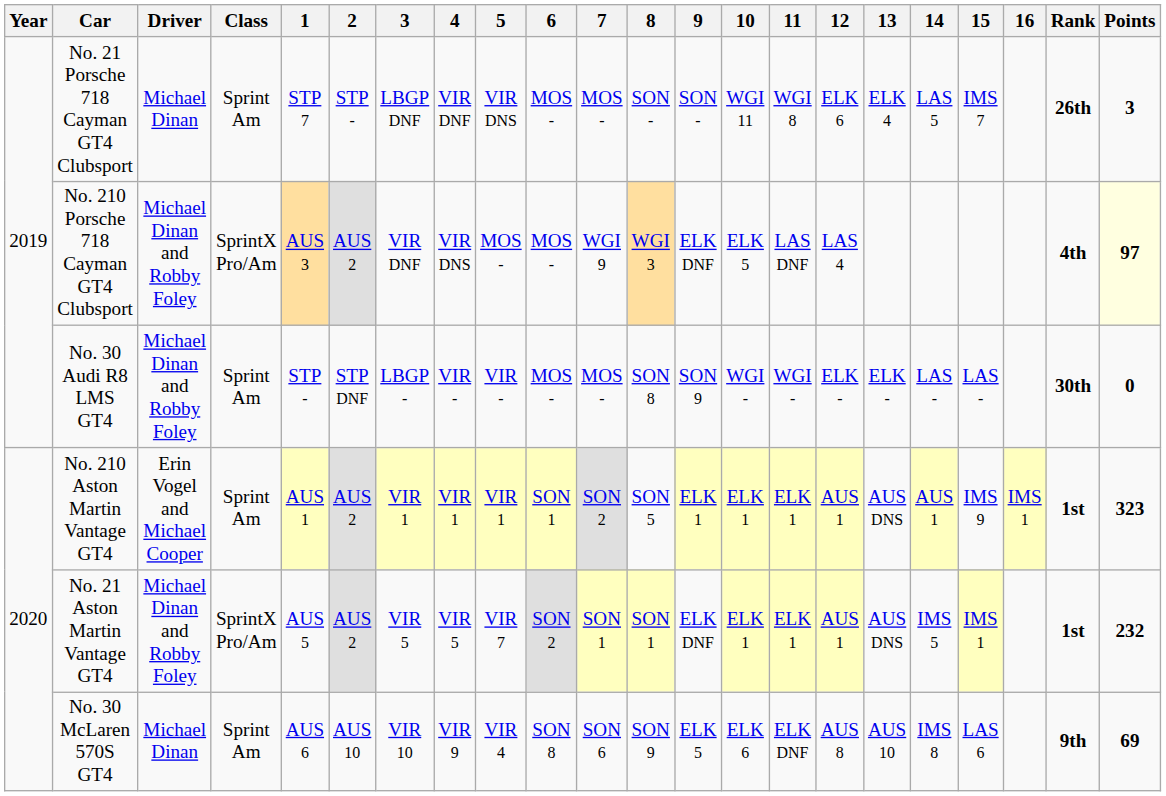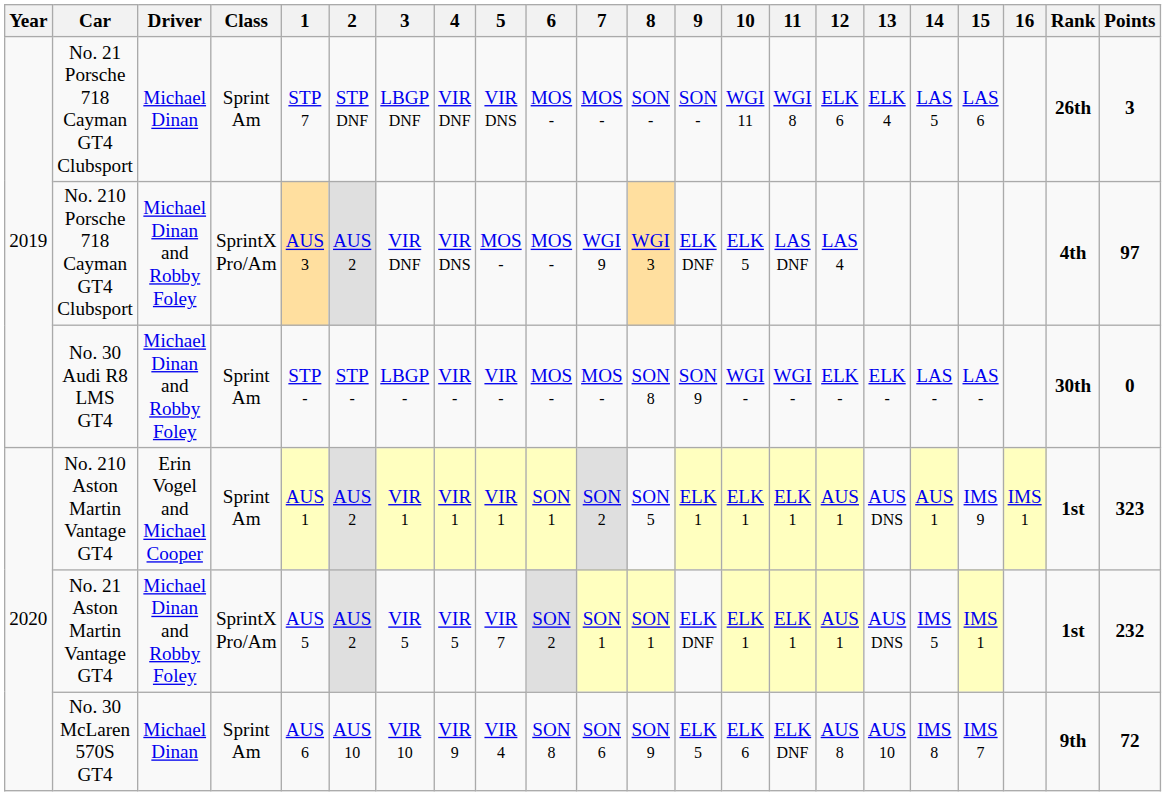No. 21 Porsche 718 Cayman GT4 Clubsport | 2: STP - -> STP DNF
No. 21 Porsche 718 Cayman GT4 Clubsport | 15: IMS 7 -> LAS 6
No. 210 Porsche 718 Cayman GT4 Clubsport | Points: lightyellow background -> no background
No. 30 Audi R8 LMS GT4 | 2: STP DNF -> STP -
No. 30 McLaren 570S GT4 | 15: LAS 6 -> IMS 7
No. 30 McLaren 570S GT4 | Points: 69 -> 72
